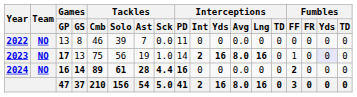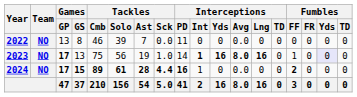2023 | Interceptions / Int: 2 -> 1
2024 | Games / GP: 16 -> 17
2024 | Games / GS: 14 -> 15
2024 | Interceptions / Int: 0 -> 1
